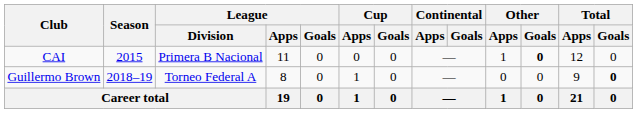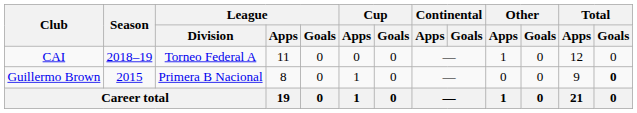CAI | Season: 2015 -> 2018–19
CAI | League / Division: Primera B Nacional -> Torneo Federal A
CAI | Other / Goals: bold -> normal
Guillermo Brown | Season: 2018–19 -> 2015
Guillermo Brown | League / Division: Torneo Federal A -> Primera B Nacional
